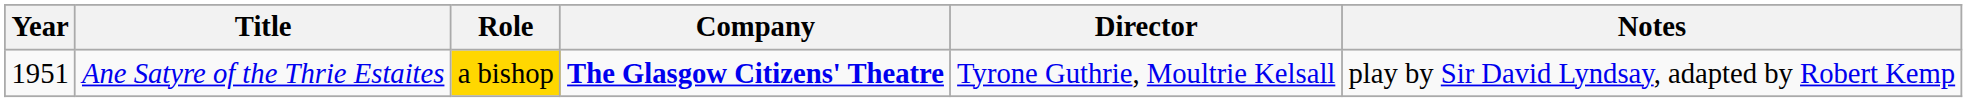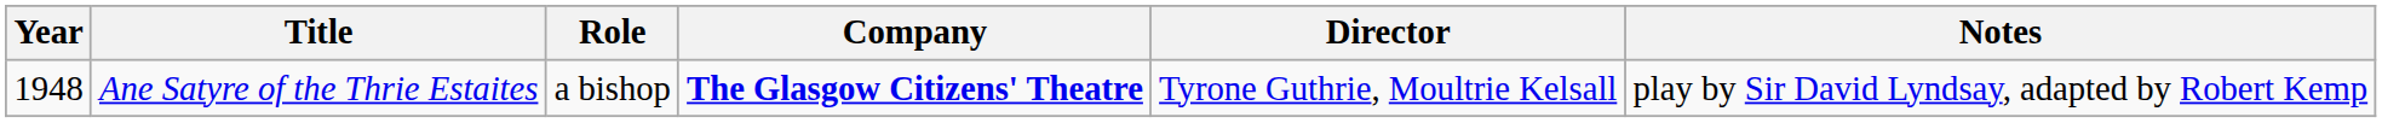Ane Satyre of the Thrie Estaites | Year: 1951 -> 1948
Ane Satyre of the Thrie Estaites | Role: gold background -> no background
